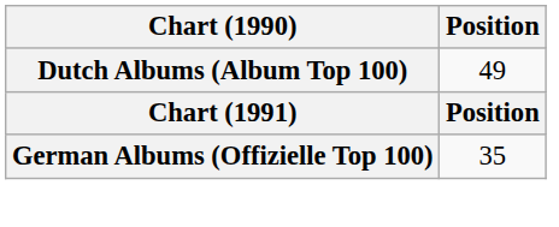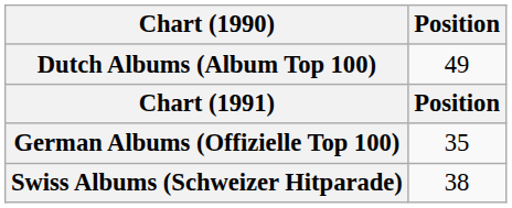+ row: Swiss Albums (Schweizer Hitparade) | 38
